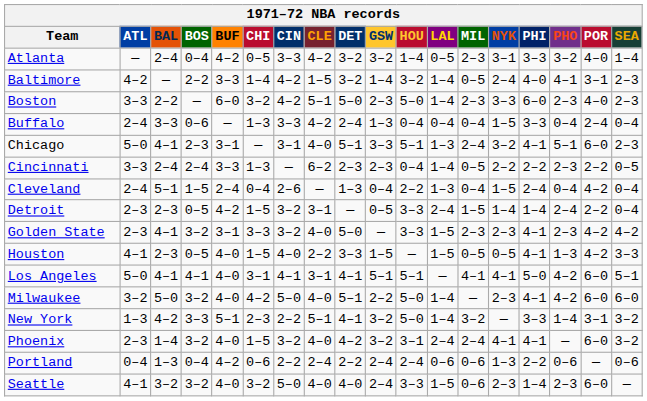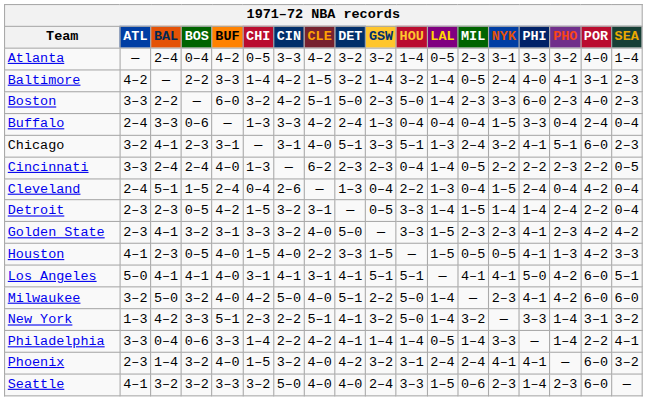Chicago | ATL: 5–0 -> 3–2
Cincinnati | BUF: 3–3 -> 4–0
Detroit | LAL: 2–4 -> 1–4
+ row: Philadelphia | 3–3 | 0–4 | 0–6 | 3–3 | 1–4 | 2–2 | 4–2 | 4–1 | 1–4 | 1–4 | 0–5 | 1–4 | 3–3 | — | 1–4 | 2–2 | 4–1
- row: Portland | 0–4 | 1–3 | 0–4 | 4–2 | 0–6 | 2–2 | 2–4 | 2–2 | 2–4 | 2–4 | 0–6 | 0–6 | 1–3 | 2–2 | 0–6 | — | 0–6
Seattle | BUF: 4–0 -> 3–3
